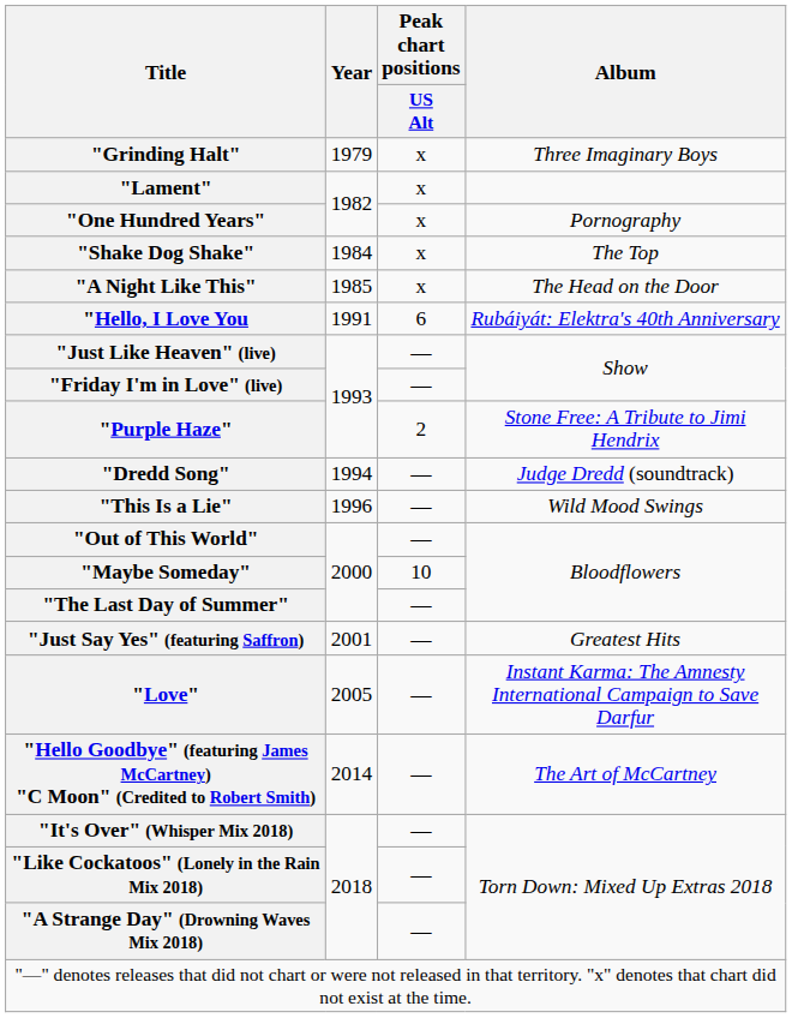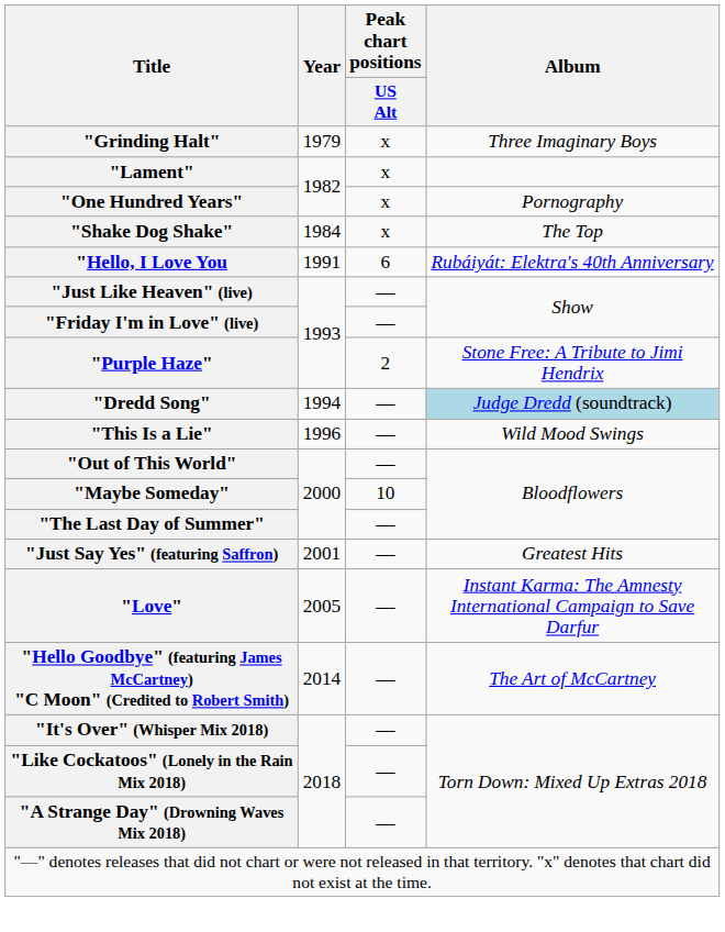- row: "A Night Like This" | 1985 | x | The Head on the Door
"Dredd Song" | Album: no background -> lightblue background
